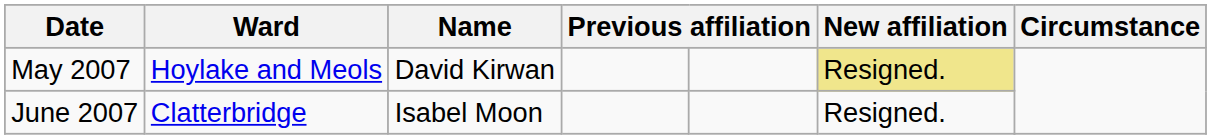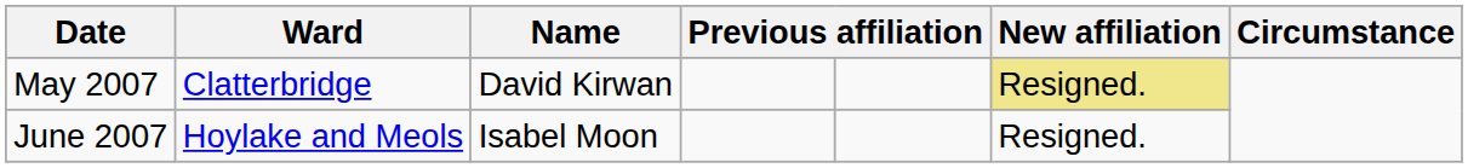May 2007 | Ward: Hoylake and Meols -> Clatterbridge
June 2007 | Ward: Clatterbridge -> Hoylake and Meols
